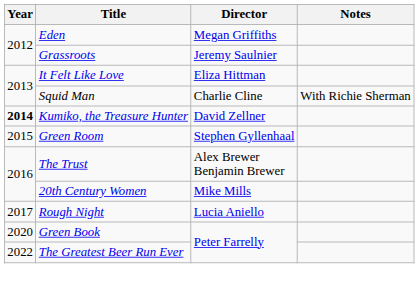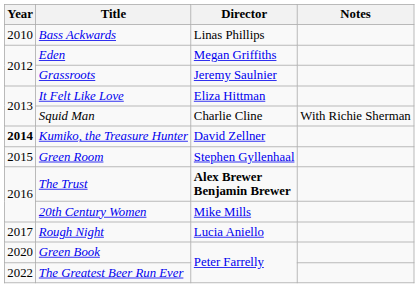+ row: 2010 | Bass Ackwards | Linas Phillips
The Trust | Director: normal -> bold
